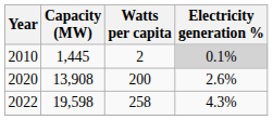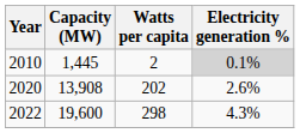2020 | Watts per capita: 200 -> 202
2022 | Capacity (MW): 19,598 -> 19,600
2022 | Watts per capita: 258 -> 298
